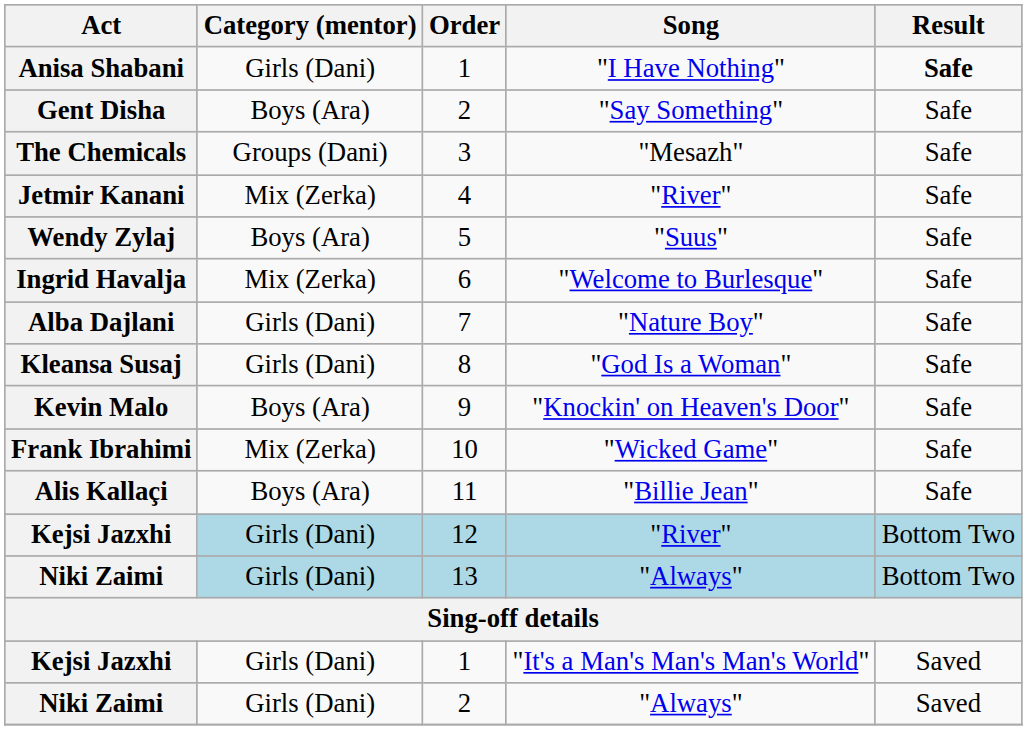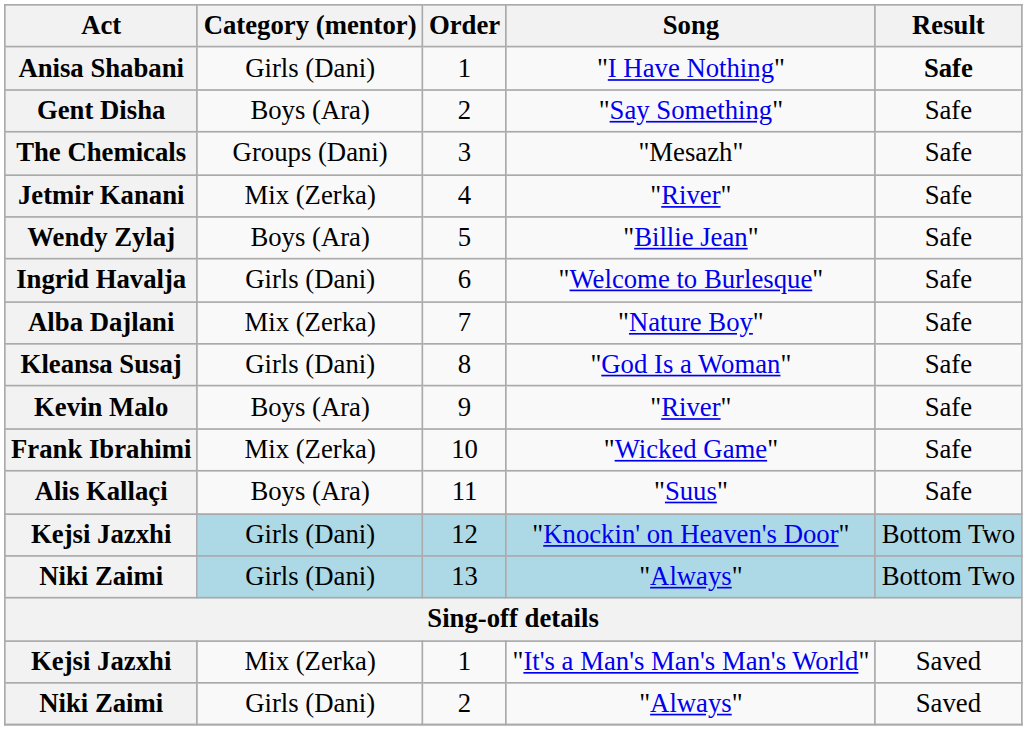Wendy Zylaj | Song: "Suus" -> "Billie Jean"
Ingrid Havalja | Category (mentor): Mix (Zerka) -> Girls (Dani)
Alba Dajlani | Category (mentor): Girls (Dani) -> Mix (Zerka)
Kevin Malo | Song: "Knockin' on Heaven's Door" -> "River"
Alis Kallaçi | Song: "Billie Jean" -> "Suus"
Kejsi Jazxhi / 12 | Song: "River" -> "Knockin' on Heaven's Door"
Kejsi Jazxhi / 1 | Category (mentor): Girls (Dani) -> Mix (Zerka)
